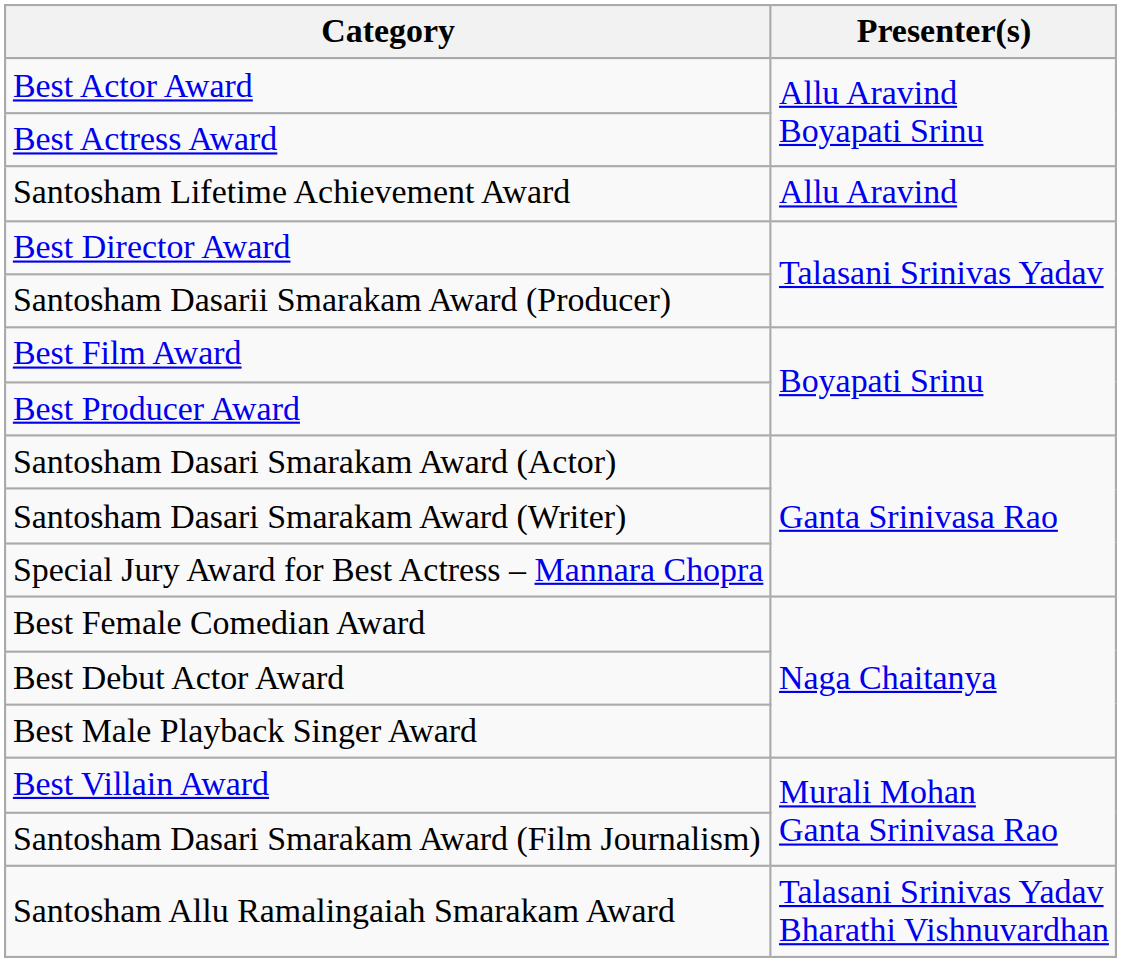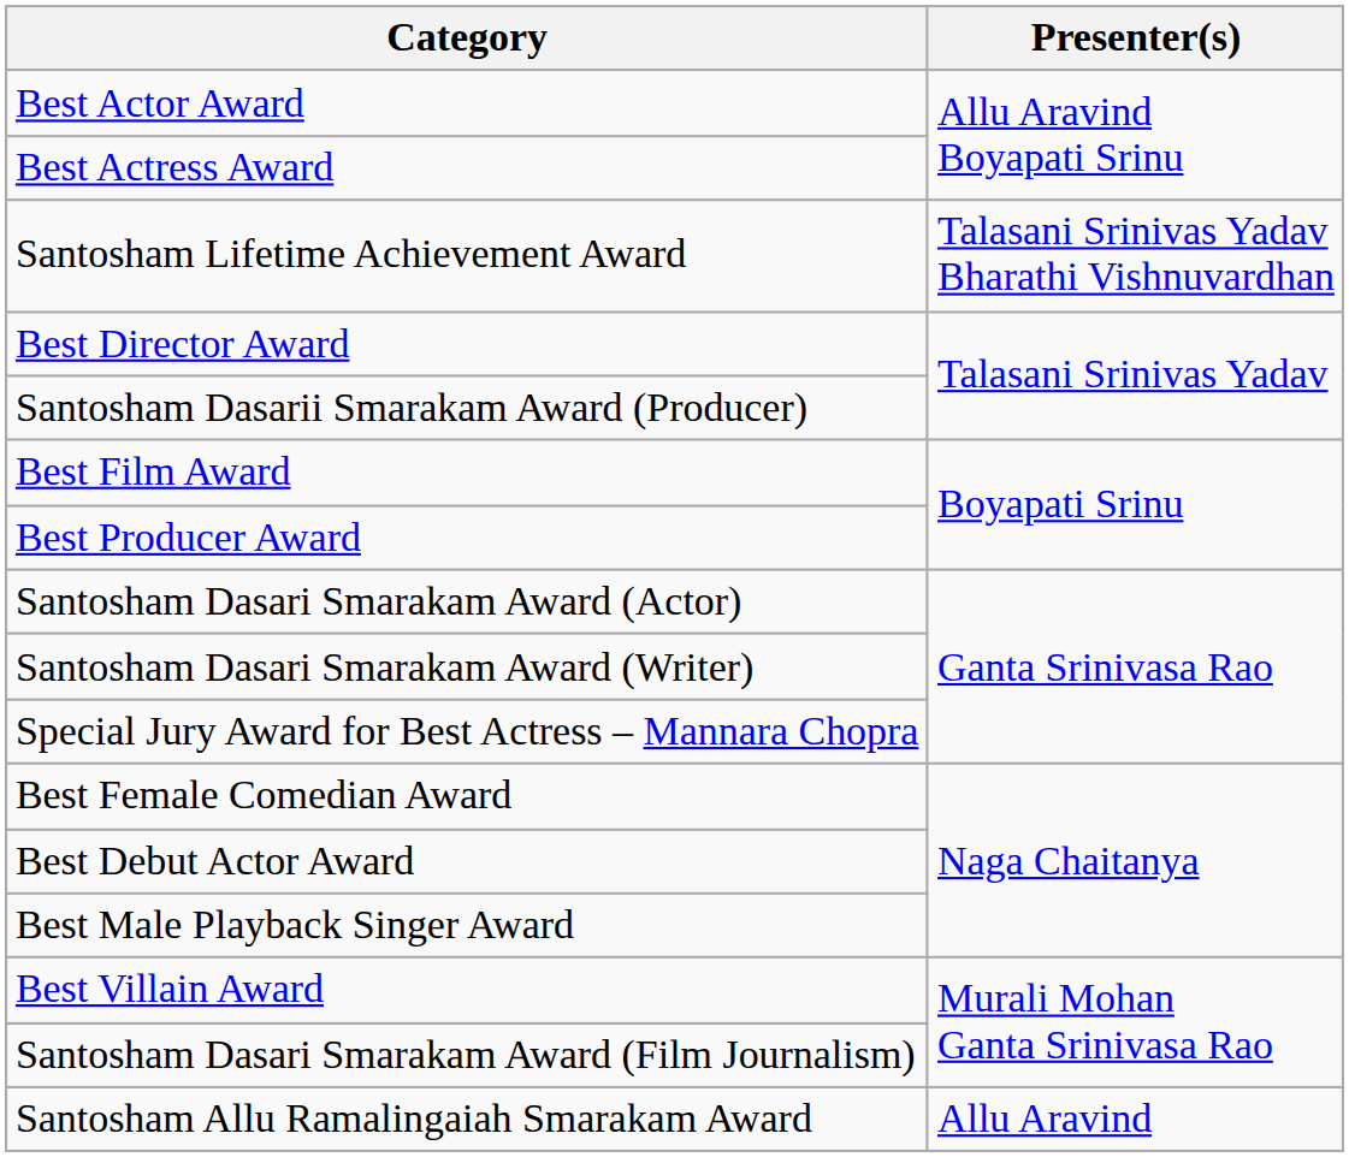Santosham Lifetime Achievement Award | Presenter(s): Allu Aravind -> Talasani Srinivas Yadav Bharathi Vishnuvardhan
Santosham Allu Ramalingaiah Smarakam Award | Presenter(s): Talasani Srinivas Yadav Bharathi Vishnuvardhan -> Allu Aravind
